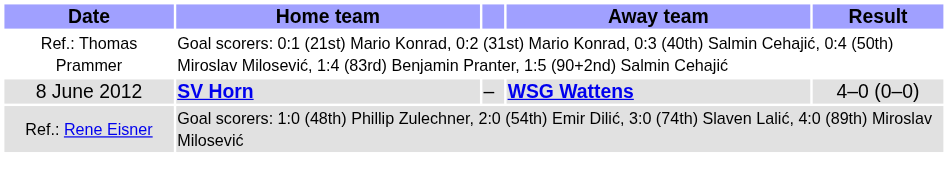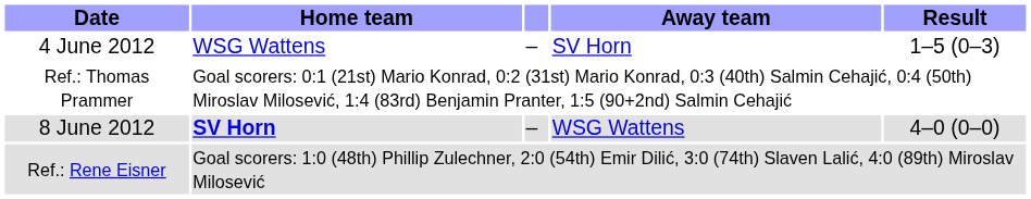+ row: 4 June 2012 | WSG Wattens | – | SV Horn | 1–5 (0–3)
8 June 2012 | Away team: bold -> normal
